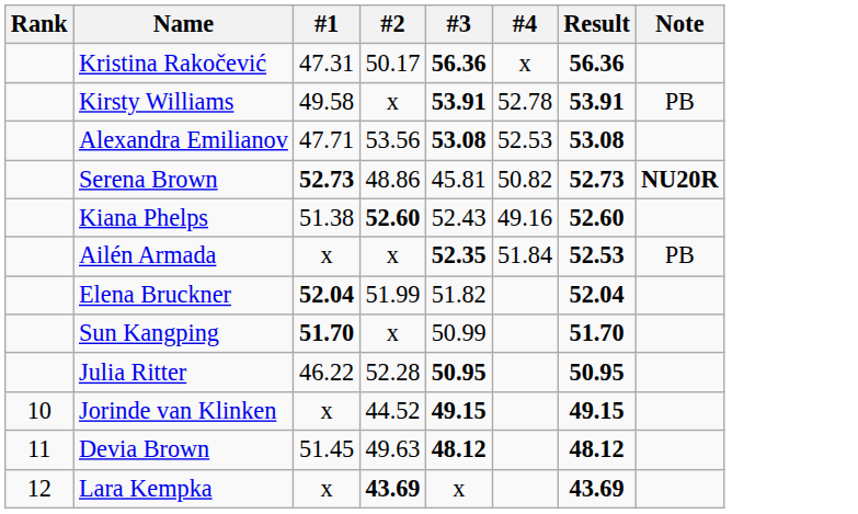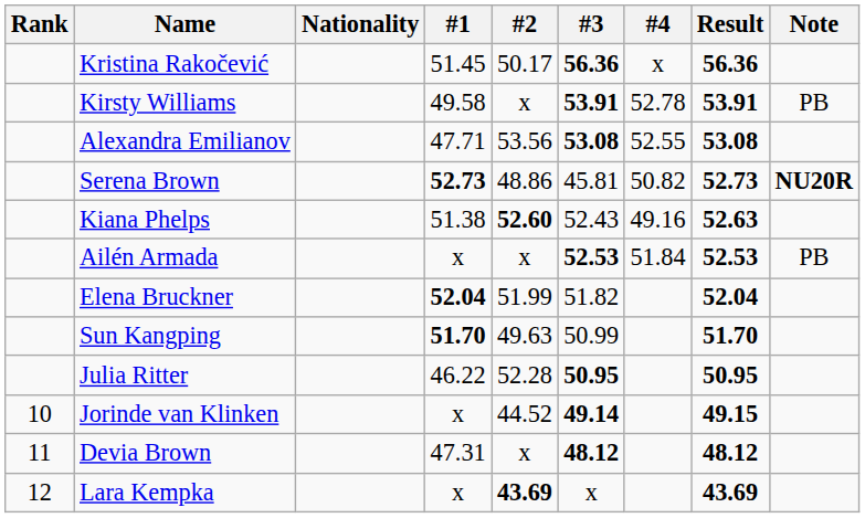+ column: Nationality
Kristina Rakočević | #1: 47.31 -> 51.45
Alexandra Emilianov | #4: 52.53 -> 52.55
Kiana Phelps | Result: 52.60 -> 52.63
Ailén Armada | #3: 52.35 -> 52.53
Sun Kangping | #2: x -> 49.63
Jorinde van Klinken | #3: 49.15 -> 49.14
Devia Brown | #1: 51.45 -> 47.31
Devia Brown | #2: 49.63 -> x
